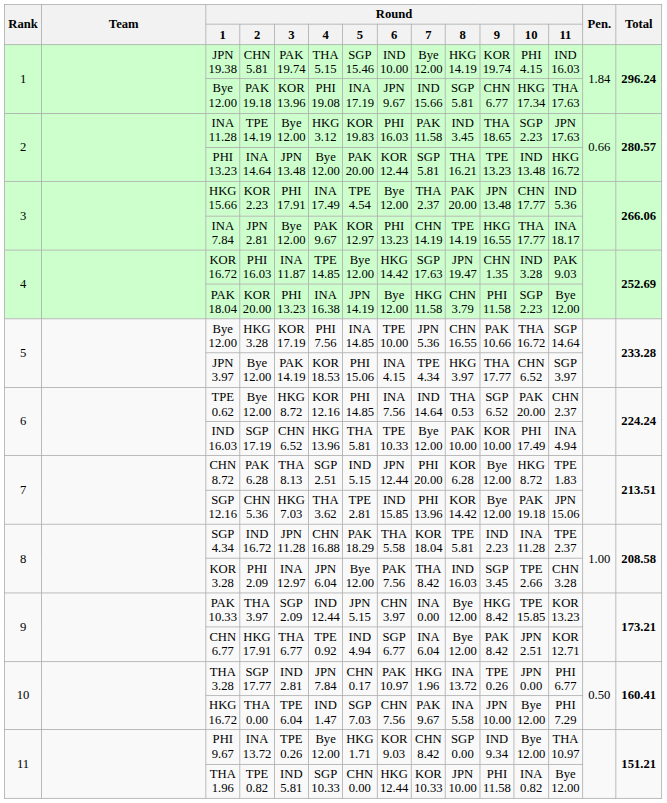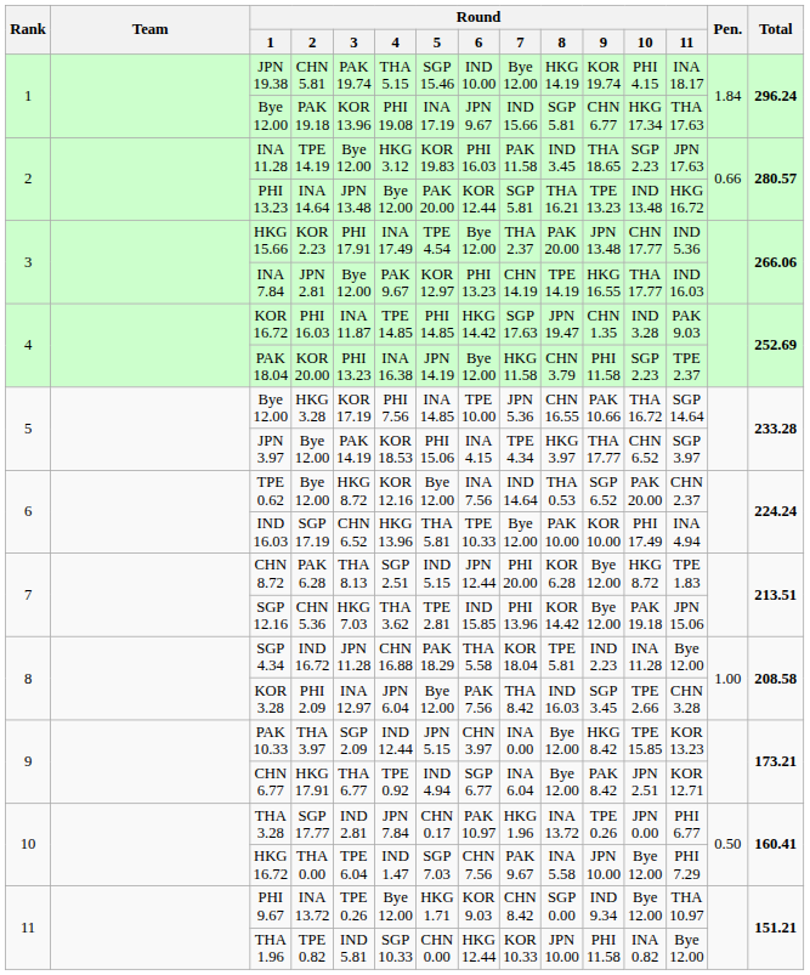JPN 19.38 | Round / 11: IND 16.03 -> INA 18.17
INA 7.84 | Round / 11: INA 18.17 -> IND 16.03
KOR 16.72 | Round / 5: Bye 12.00 -> PHI 14.85
PAK 18.04 | Round / 11: Bye 12.00 -> TPE 2.37
TPE 0.62 | Round / 5: PHI 14.85 -> Bye 12.00
SGP 4.34 | Round / 11: TPE 2.37 -> Bye 12.00
